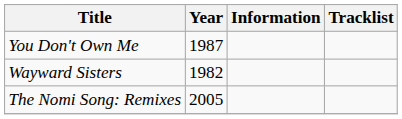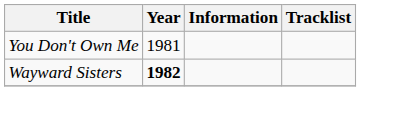You Don't Own Me | Year: 1987 -> 1981
Wayward Sisters | Year: normal -> bold
- row: The Nomi Song: Remixes | 2005
